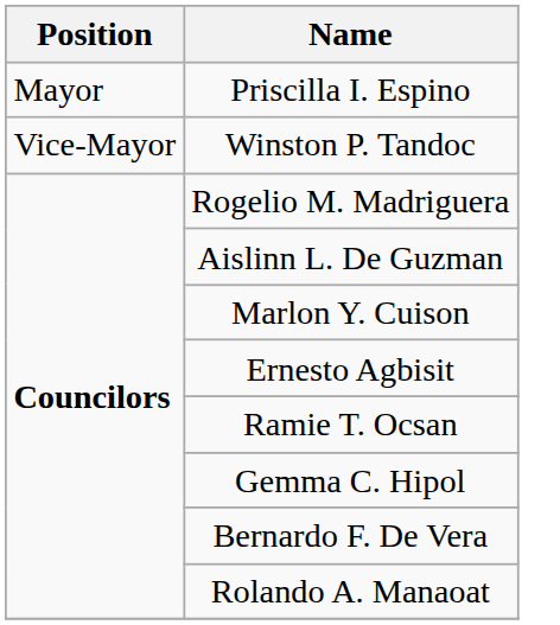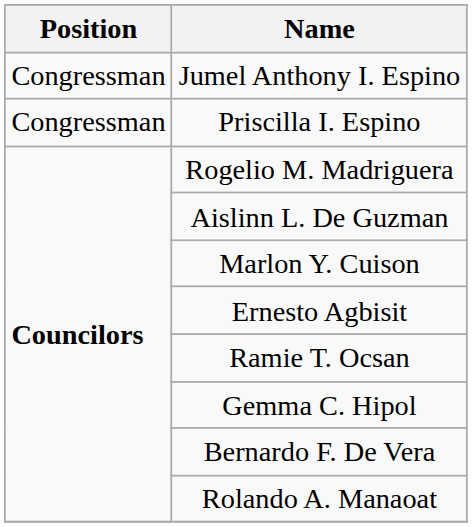+ row: Congressman | Jumel Anthony I. Espino
Priscilla I. Espino | Position: Mayor -> Congressman
- row: Vice-Mayor | Winston P. Tandoc
